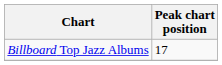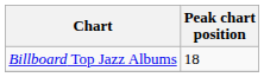Billboard Top Jazz Albums | Peak chart position: 17 -> 18
